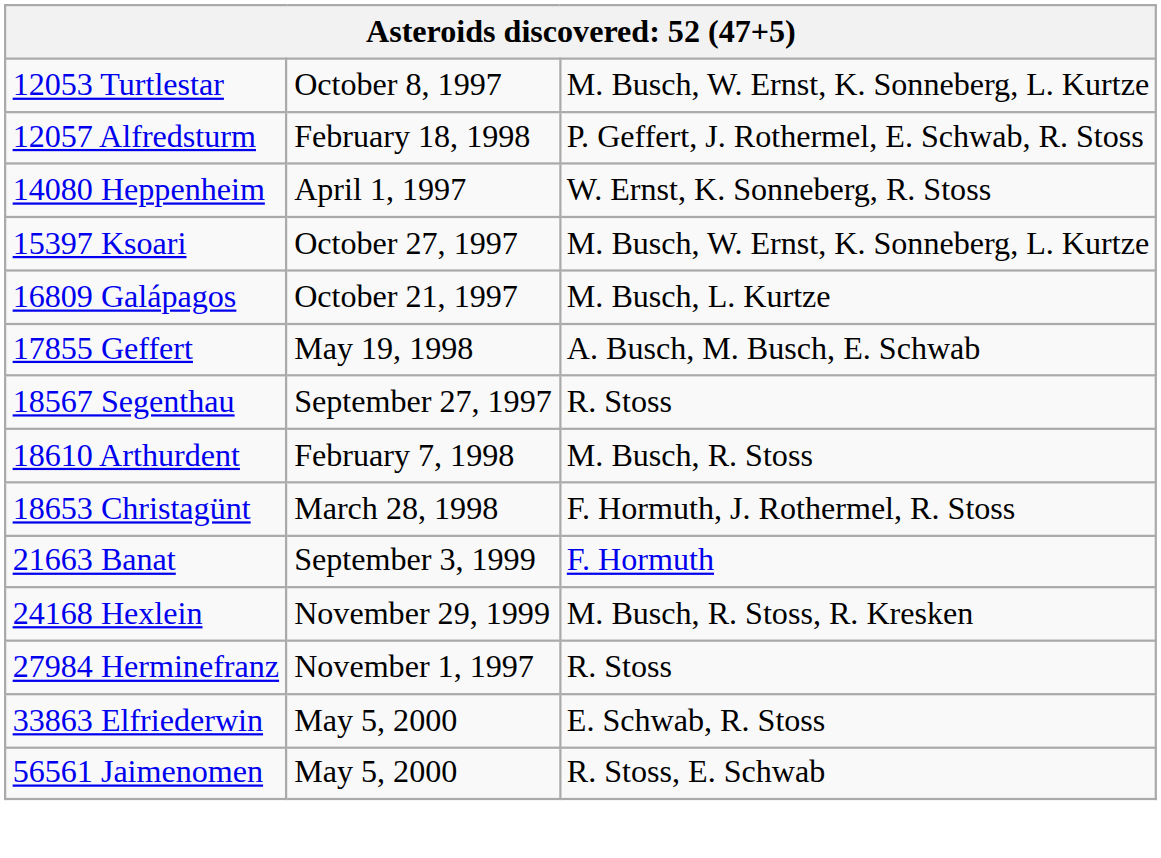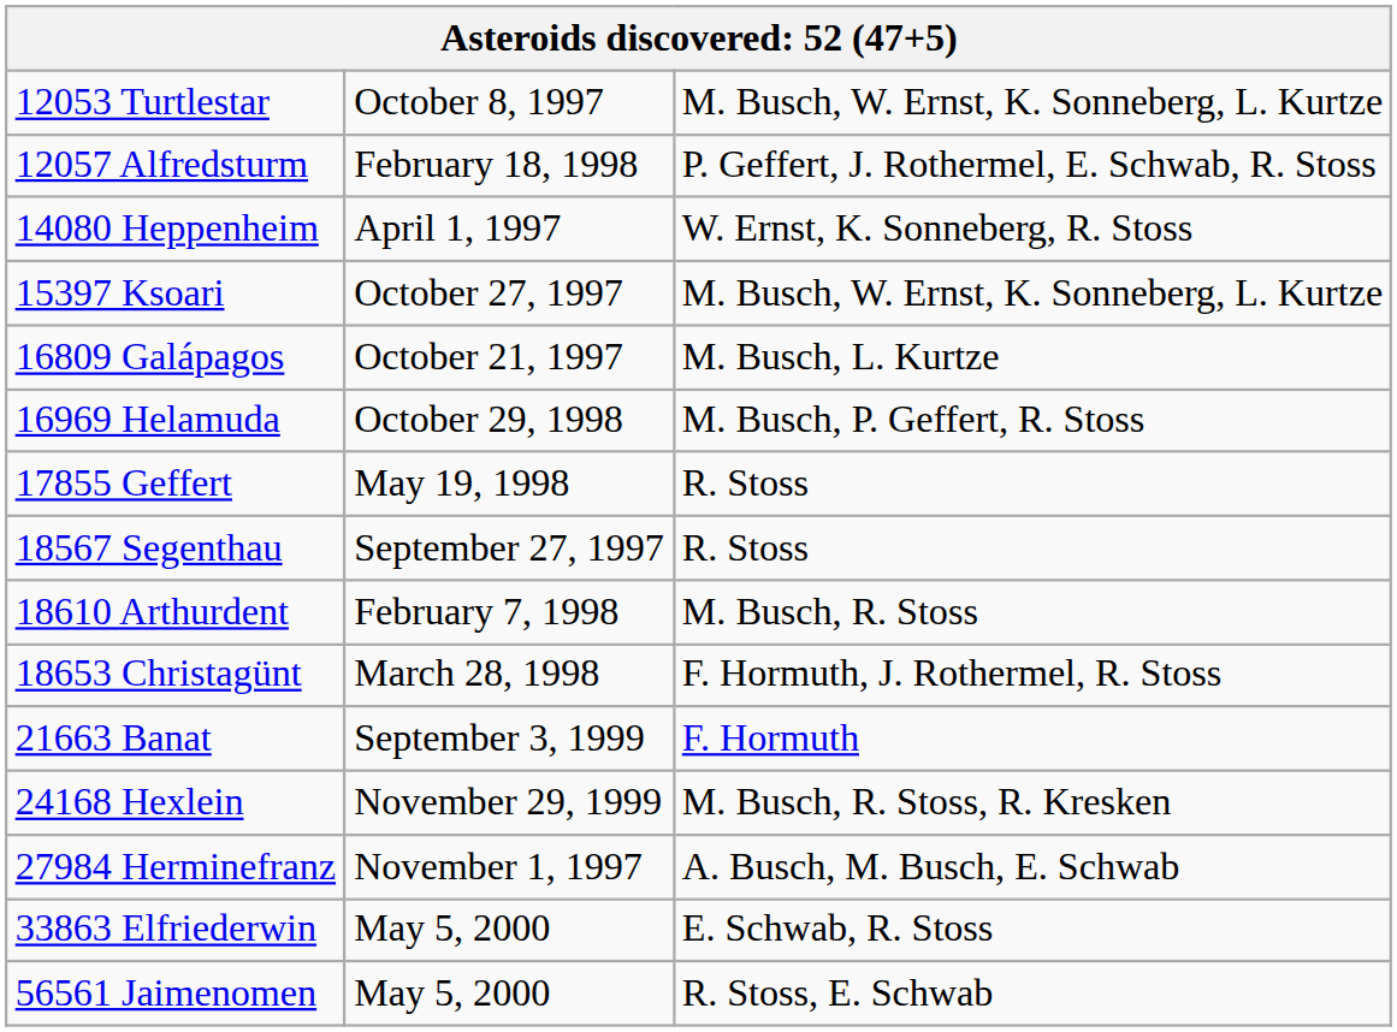+ row: 16969 Helamuda | October 29, 1998 | M. Busch, P. Geffert, R. Stoss
17855 Geffert | column 3: A. Busch, M. Busch, E. Schwab -> R. Stoss
27984 Herminefranz | column 3: R. Stoss -> A. Busch, M. Busch, E. Schwab
